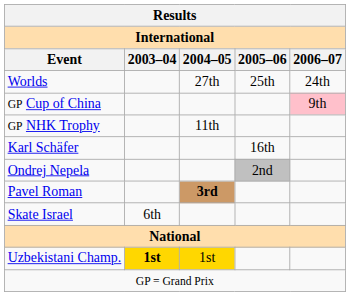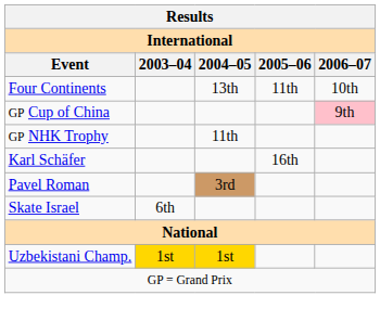- row: Worlds | 27th | 25th | 24th
+ row: Four Continents | 13th | 11th | 10th
- row: Ondrej Nepela | 2nd
Pavel Roman | 2004–05: bold -> normal
Uzbekistani Champ. | 2003–04: bold -> normal
